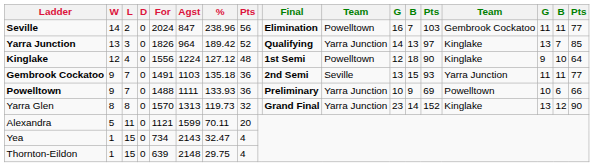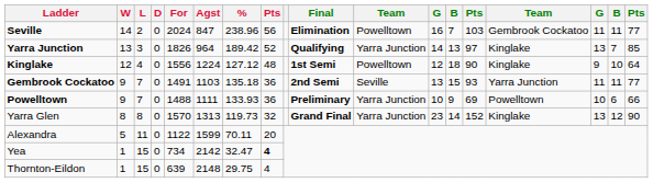Alexandra | For: 1121 -> 1122
Yea | Agst: 2143 -> 2142
Yea | column 8: normal -> bold
